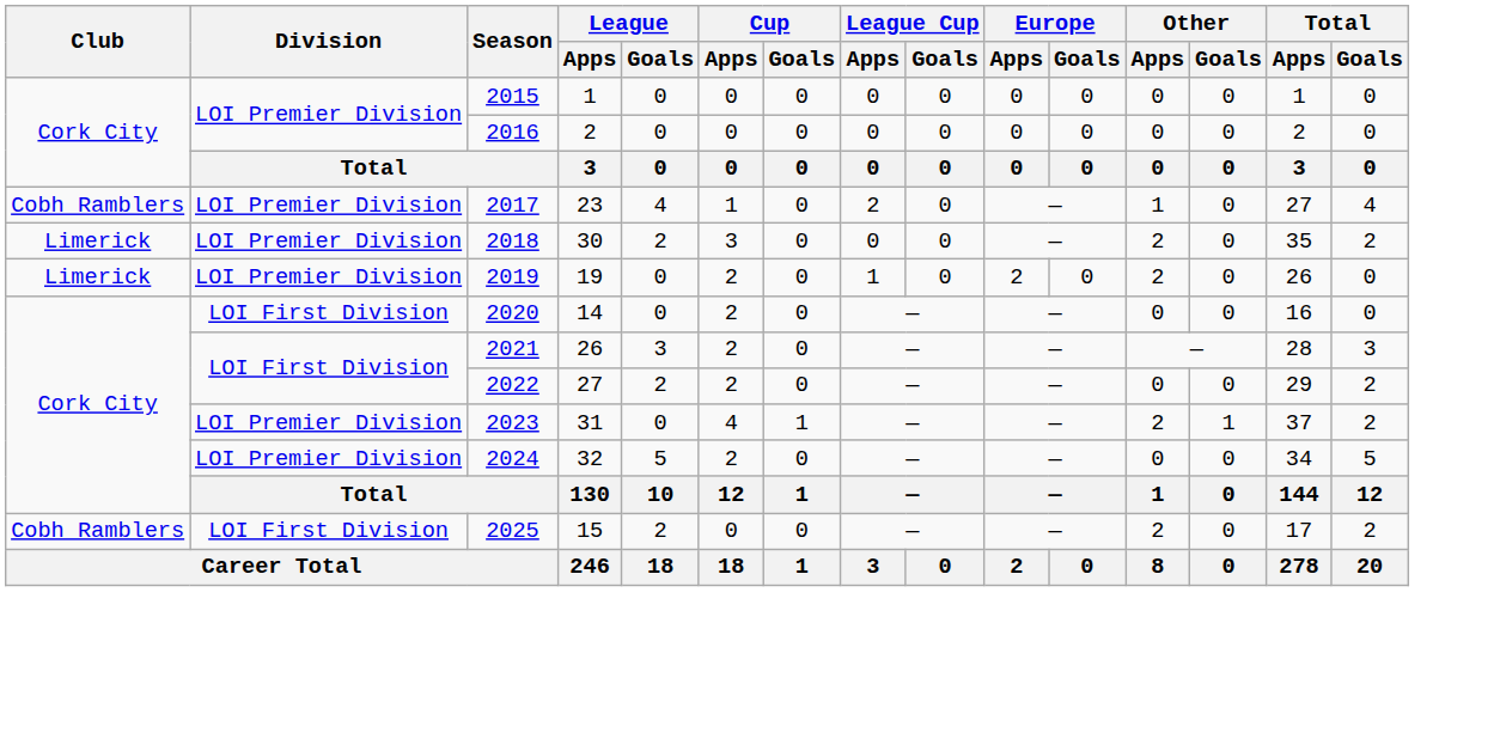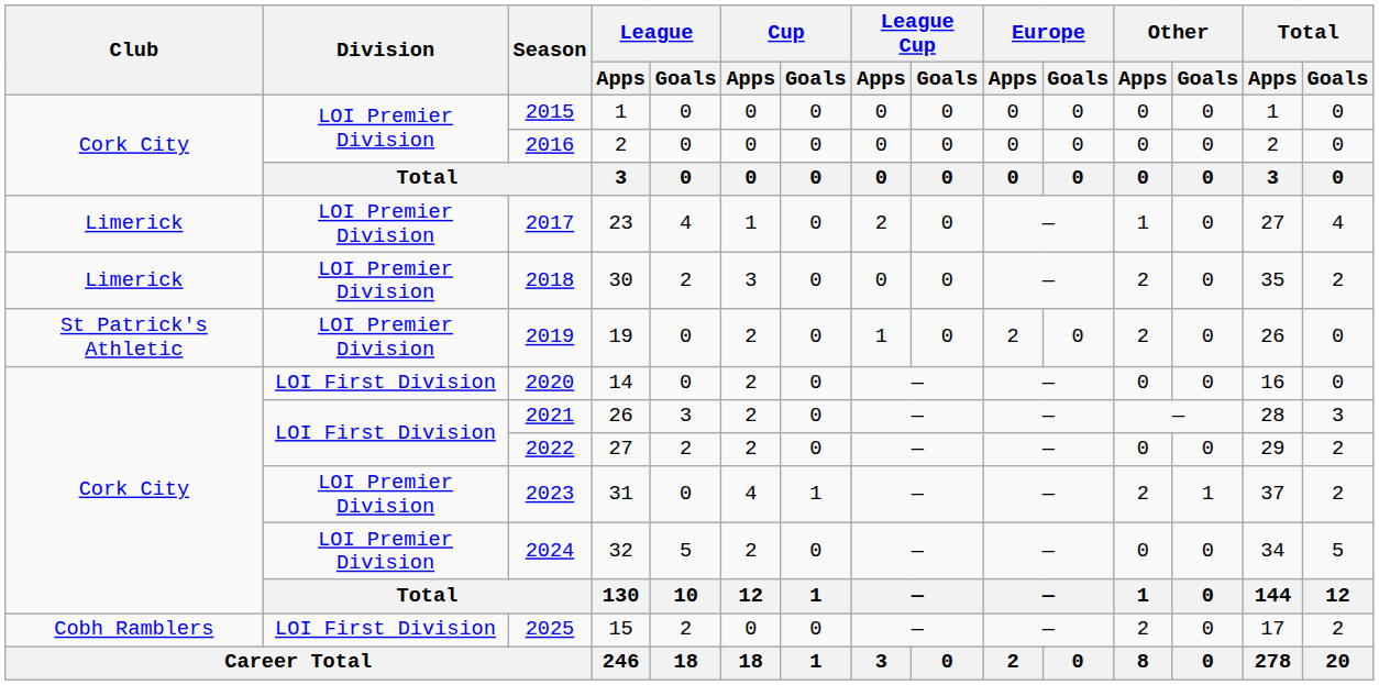2017 | Club: Cobh Ramblers -> Limerick
2019 | Club: Limerick -> St Patrick's Athletic
